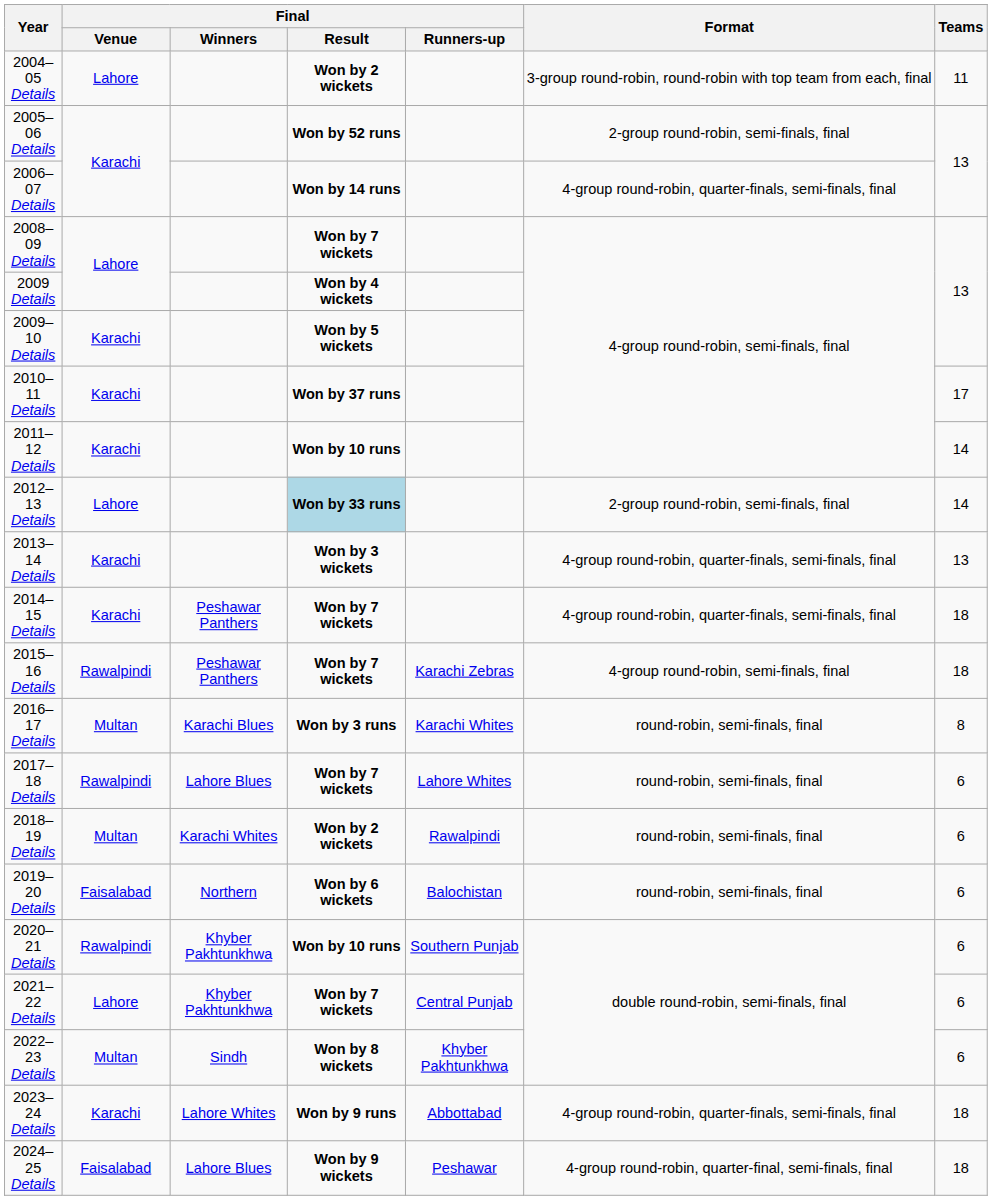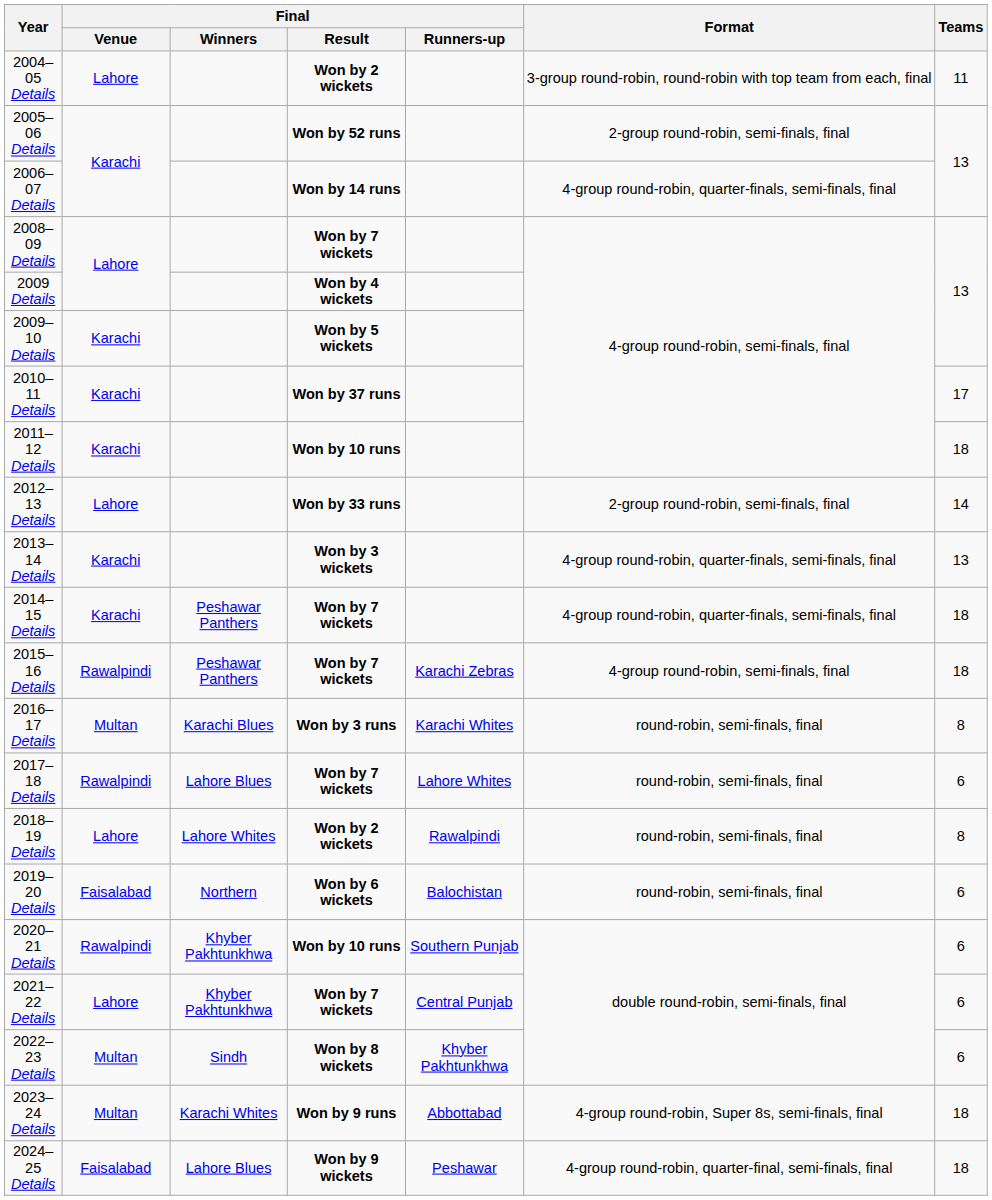2011–12 Details | Teams: 14 -> 18
2012–13 Details | Final / Result: lightblue background -> no background
2018–19 Details | Final / Venue: Multan -> Lahore
2018–19 Details | Final / Winners: Karachi Whites -> Lahore Whites
2018–19 Details | Teams: 6 -> 8
2023–24 Details | Final / Venue: Karachi -> Multan
2023–24 Details | Final / Winners: Lahore Whites -> Karachi Whites
2023–24 Details | Format: 4-group round-robin, quarter-finals, semi-finals, final -> 4-group round-robin, Super 8s, semi-finals, final
